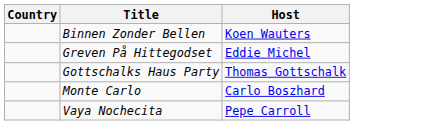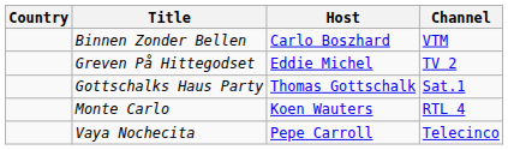+ column: Channel | VTM | TV 2 | Sat.1 | RTL 4 | Telecinco
Binnen Zonder Bellen | Host: Koen Wauters -> Carlo Boszhard
Monte Carlo | Host: Carlo Boszhard -> Koen Wauters
